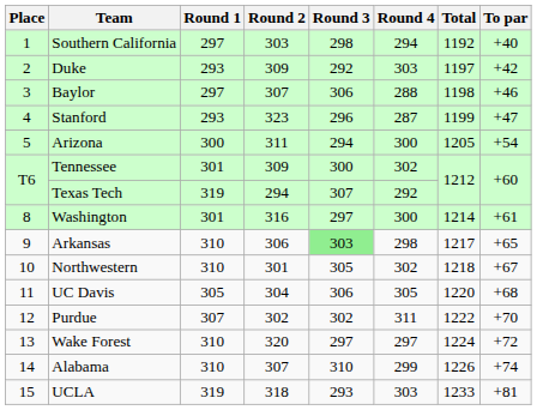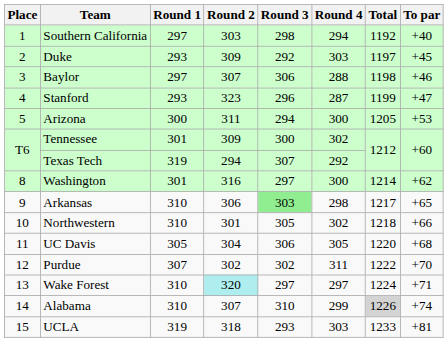Duke | To par: +42 -> +45
Arizona | To par: +54 -> +53
Washington | To par: +61 -> +62
Northwestern | To par: +67 -> +66
Wake Forest | Round 2: no background -> paleturquoise background
Wake Forest | To par: +72 -> +71
Alabama | Total: no background -> lightgrey background
